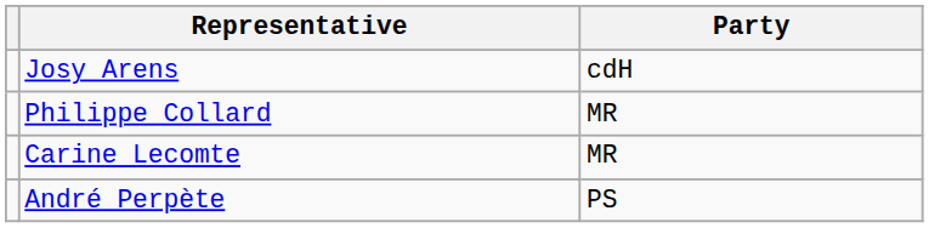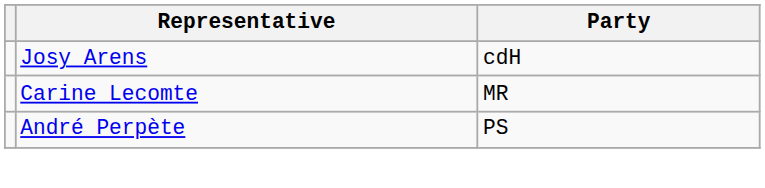- row: Philippe Collard | MR
